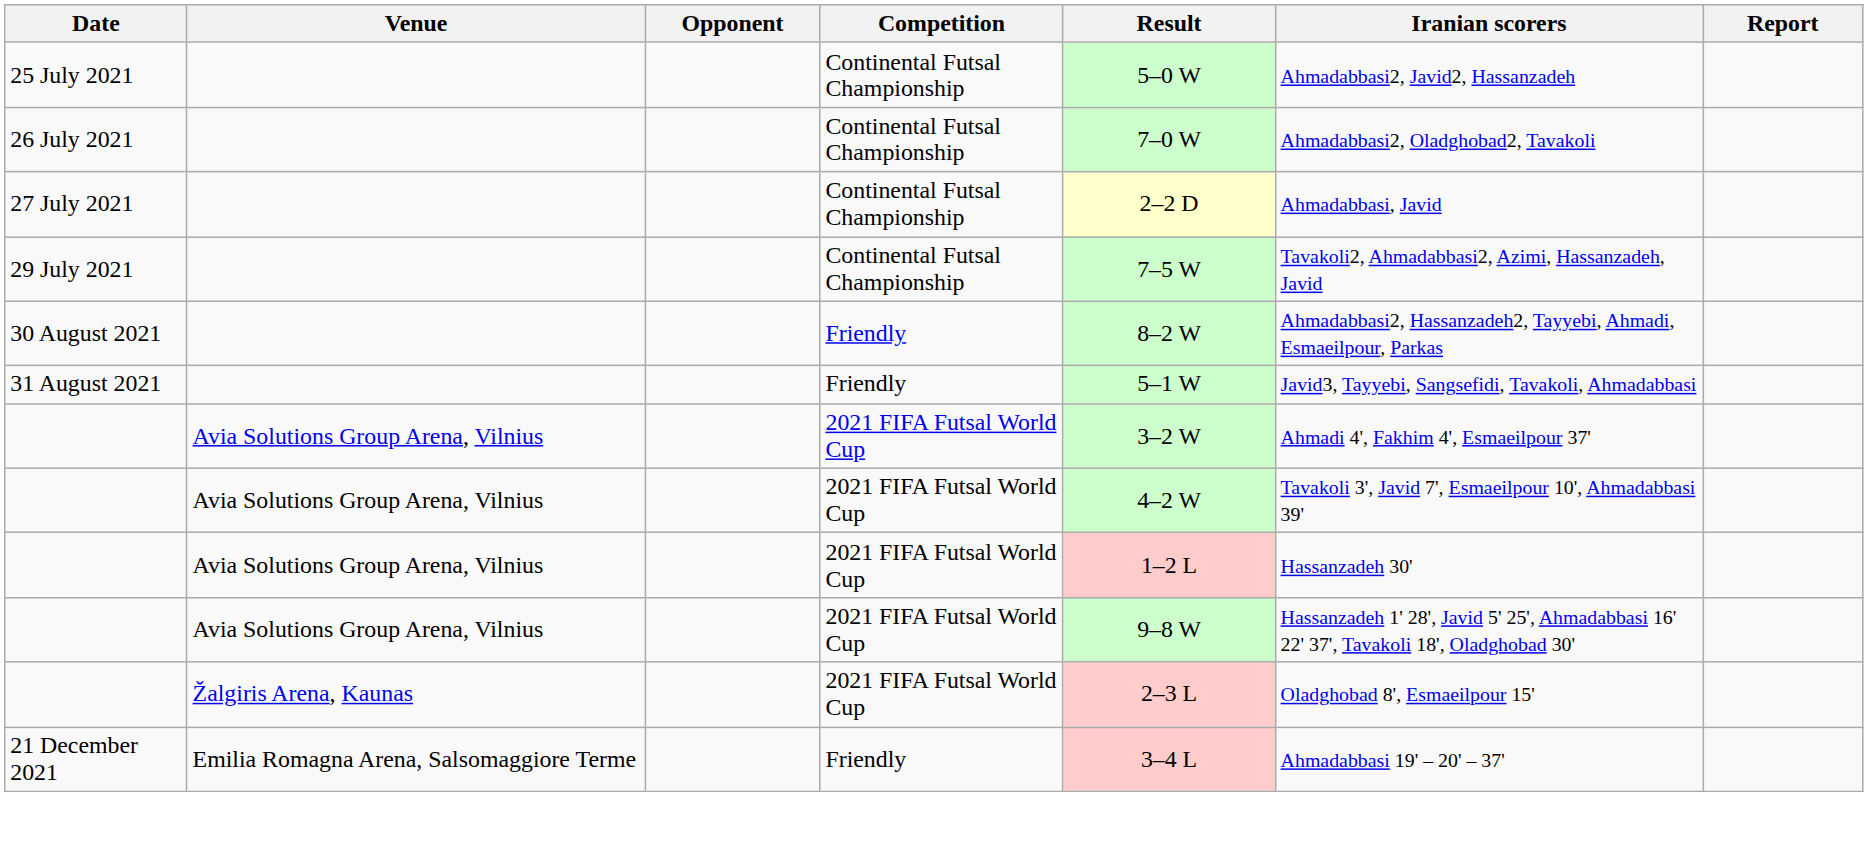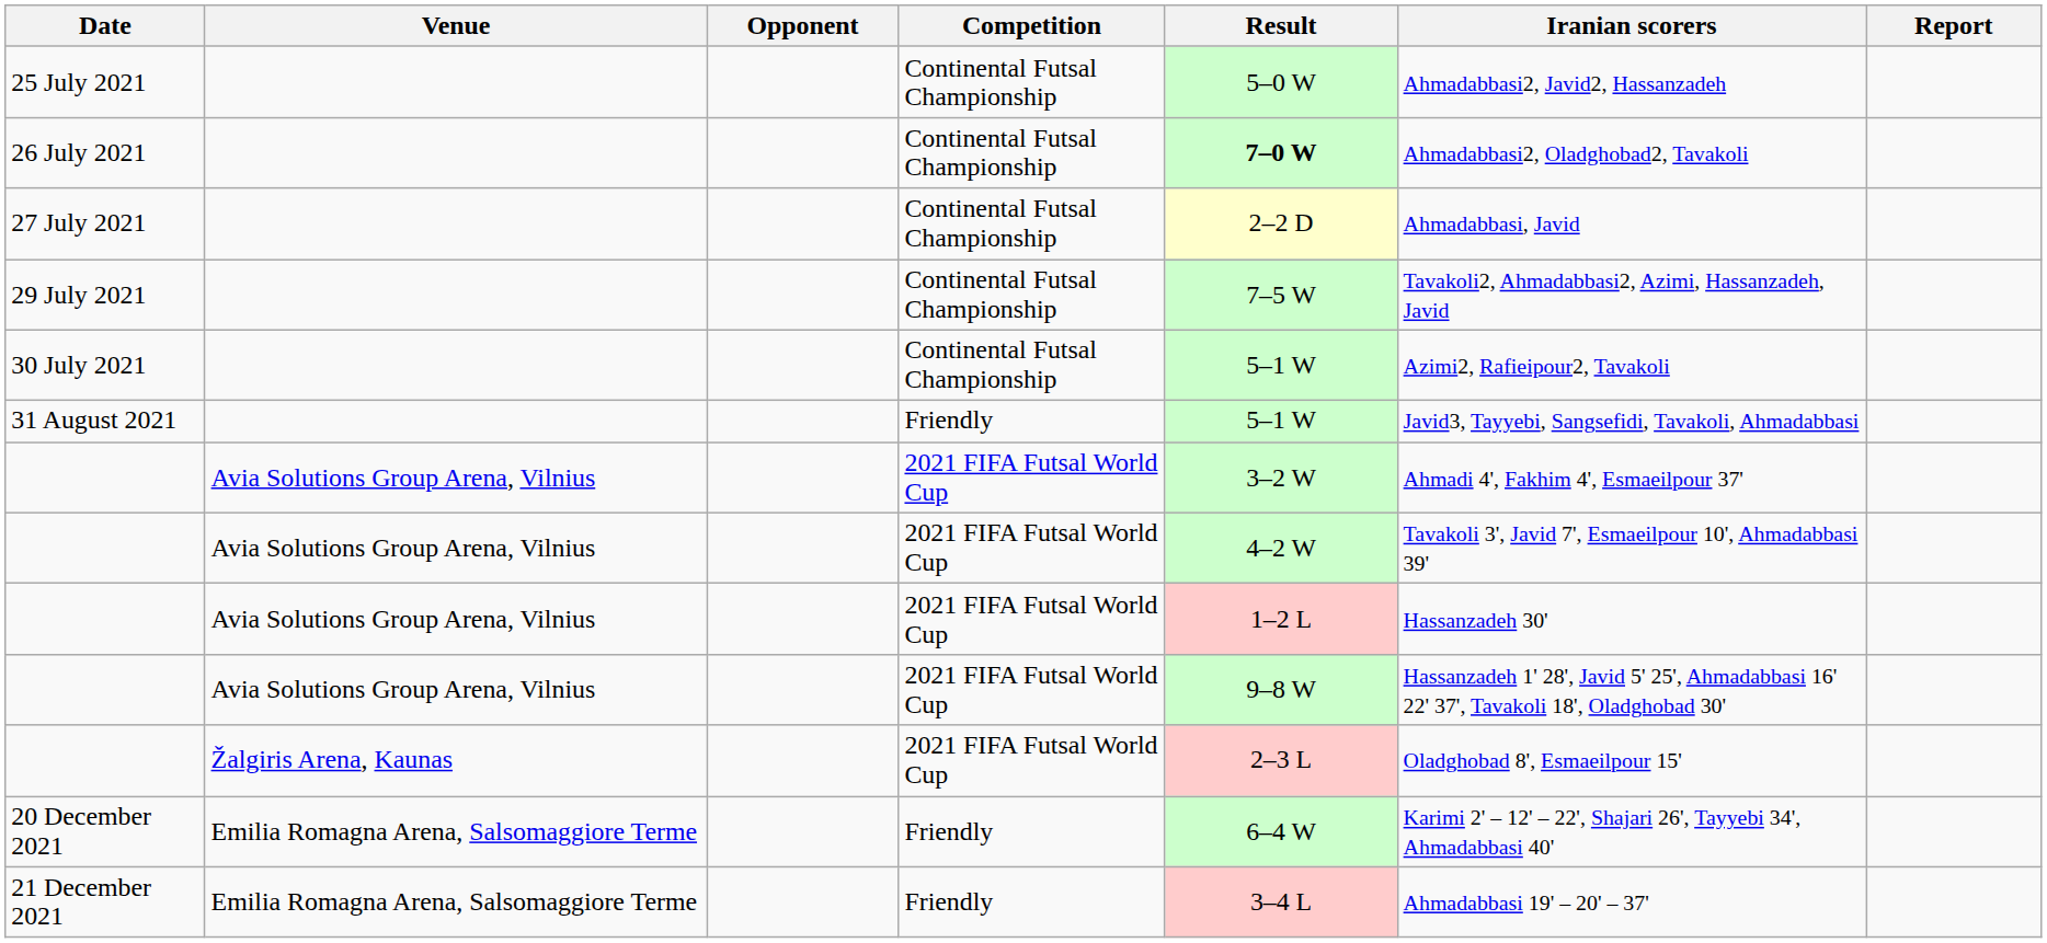26 July 2021 | Result: normal -> bold
+ row: 30 July 2021 | Continental Futsal Championship | 5–1 W | Azimi2, Rafieipour2, Tavakoli
- row: 30 August 2021 | Friendly | 8–2 W | Ahmadabbasi2, Hassanzadeh2, Tayyebi, Ahmadi, Esmaeilpour, Parkas
+ row: 20 December 2021 | Emilia Romagna Arena, Salsomaggiore Terme | Friendly | 6–4 W | Karimi 2' – 12' – 22', Shajari 26', Tayyebi 34', Ahmadabbasi 40'
